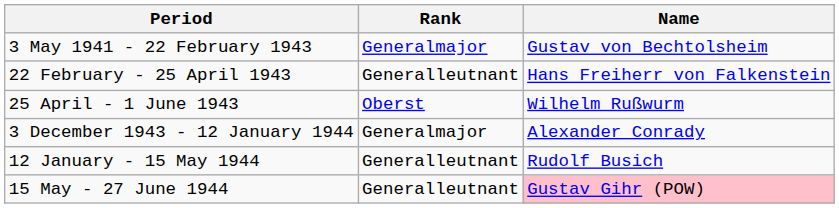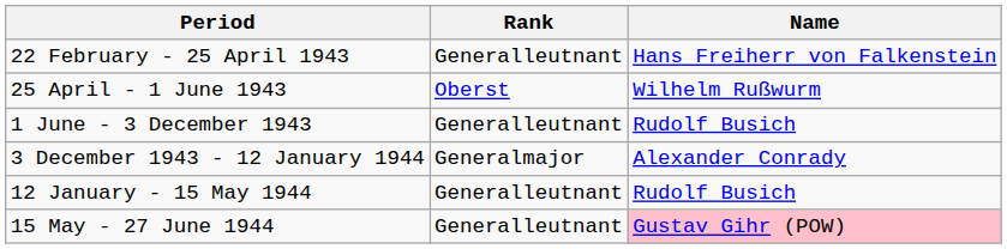- row: 3 May 1941 - 22 February 1943 | Generalmajor | Gustav von Bechtolsheim
+ row: 1 June - 3 December 1943 | Generalleutnant | Rudolf Busich
